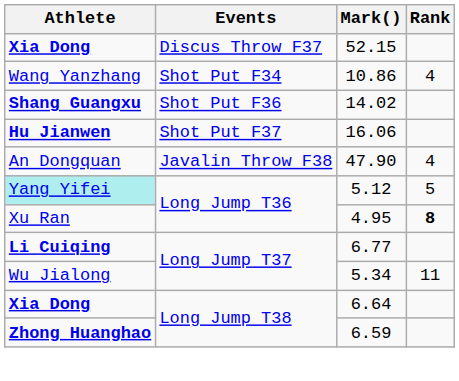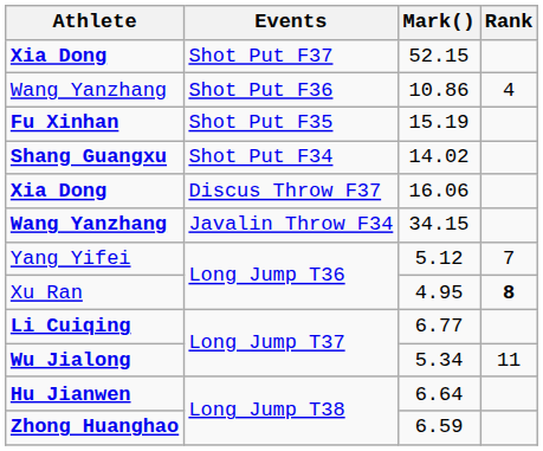52.15 | Events: Discus Throw F37 -> Shot Put F37
10.86 | Events: Shot Put F34 -> Shot Put F36
+ row: Fu Xinhan | Shot Put F35 | 15.19
14.02 | Events: Shot Put F36 -> Shot Put F34
16.06 | Athlete: Hu Jianwen -> Xia Dong
16.06 | Events: Shot Put F37 -> Discus Throw F37
+ row: Wang Yanzhang | Javalin Throw F34 | 34.15
- row: An Dongquan | Javalin Throw F38 | 47.90 | 4
5.12 | Athlete: paleturquoise background -> no background
5.12 | Rank: 5 -> 7
5.34 | Athlete: normal -> bold
6.64 | Athlete: Xia Dong -> Hu Jianwen
